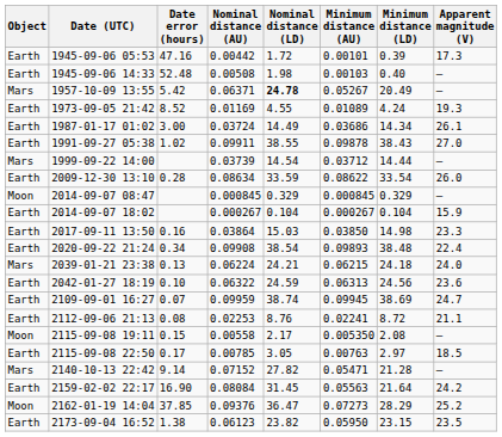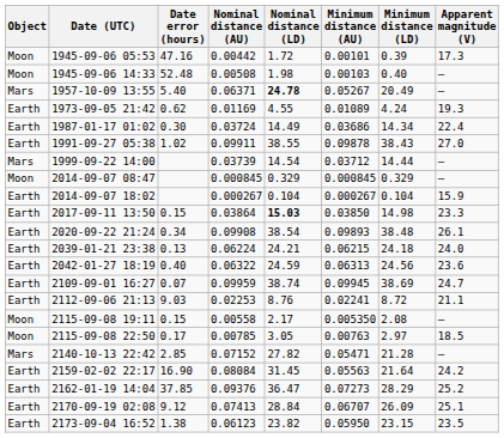1945-09-06 05:53 | Object: Earth -> Moon
1945-09-06 14:33 | Object: Earth -> Moon
1957-10-09 13:55 | Date error (hours): 5.42 -> 5.40
1973-09-05 21:42 | Date error (hours): 8.52 -> 0.62
1987-01-17 01:02 | Date error (hours): 3.00 -> 0.30
1987-01-17 01:02 | Apparent magnitude (V): 26.1 -> 22.4
- row: Earth | 2009-12-30 13:10 | 0.28 | 0.08634 | 33.59 | 0.08622 | 33.54 | 26.0
2017-09-11 13:50 | Date error (hours): 0.16 -> 0.15
2017-09-11 13:50 | Nominal distance (LD): normal -> bold
2020-09-22 21:24 | Apparent magnitude (V): 22.4 -> 26.1
2039-01-21 23:38 | Object: Mars -> Earth
2042-01-27 18:19 | Date error (hours): 0.10 -> 0.40
2112-09-06 21:13 | Date error (hours): 0.08 -> 9.03
2115-09-08 22:50 | Object: Earth -> Moon
2140-10-13 22:42 | Date error (hours): 9.14 -> 2.85
2162-01-19 14:04 | Object: Moon -> Earth
+ row: Earth | 2170-09-19 02:08 | 9.12 | 0.07413 | 28.84 | 0.06707 | 26.09 | 25.1
